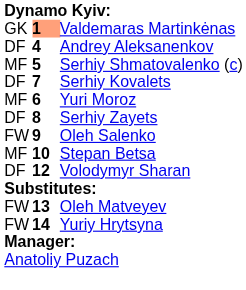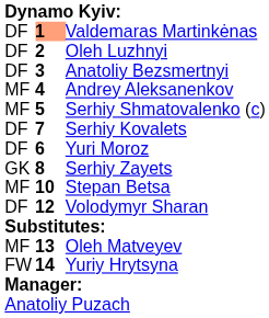Valdemaras Martinkėnas | column 1: GK -> DF
+ row: DF | 2 | Oleh Luzhnyi
+ row: DF | 3 | Anatoliy Bezsmertnyi
Andrey Aleksanenkov | column 1: DF -> MF
Yuri Moroz | column 1: MF -> DF
Serhiy Zayets | column 1: DF -> GK
- row: FW | 9 | Oleh Salenko
Oleh Matveyev | column 1: FW -> MF
